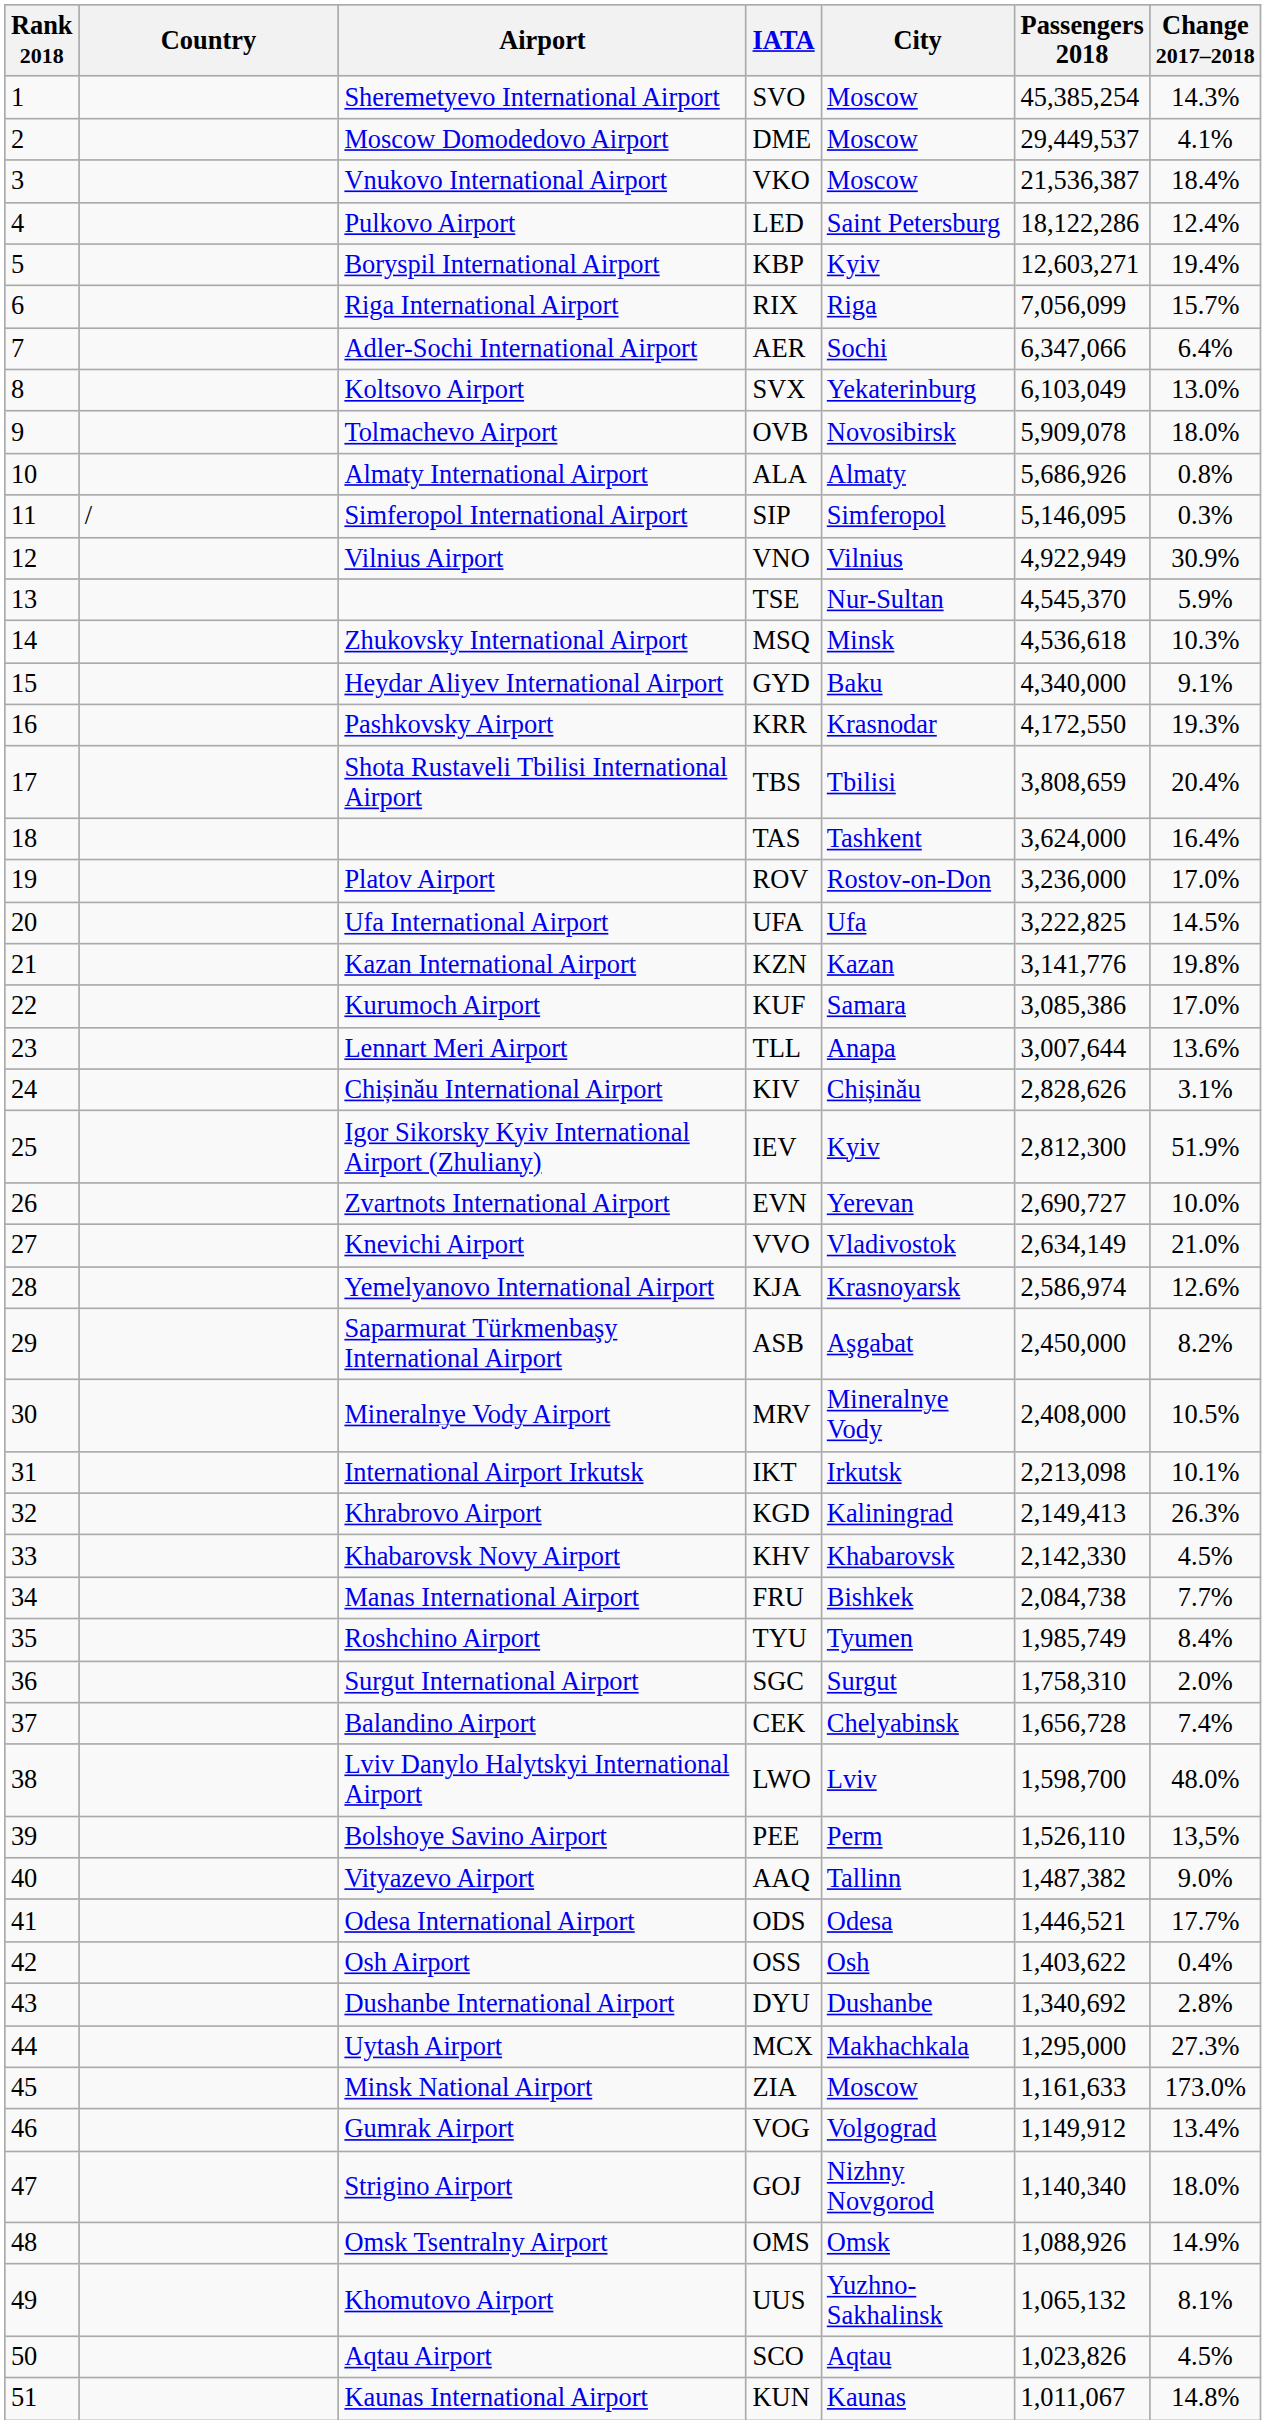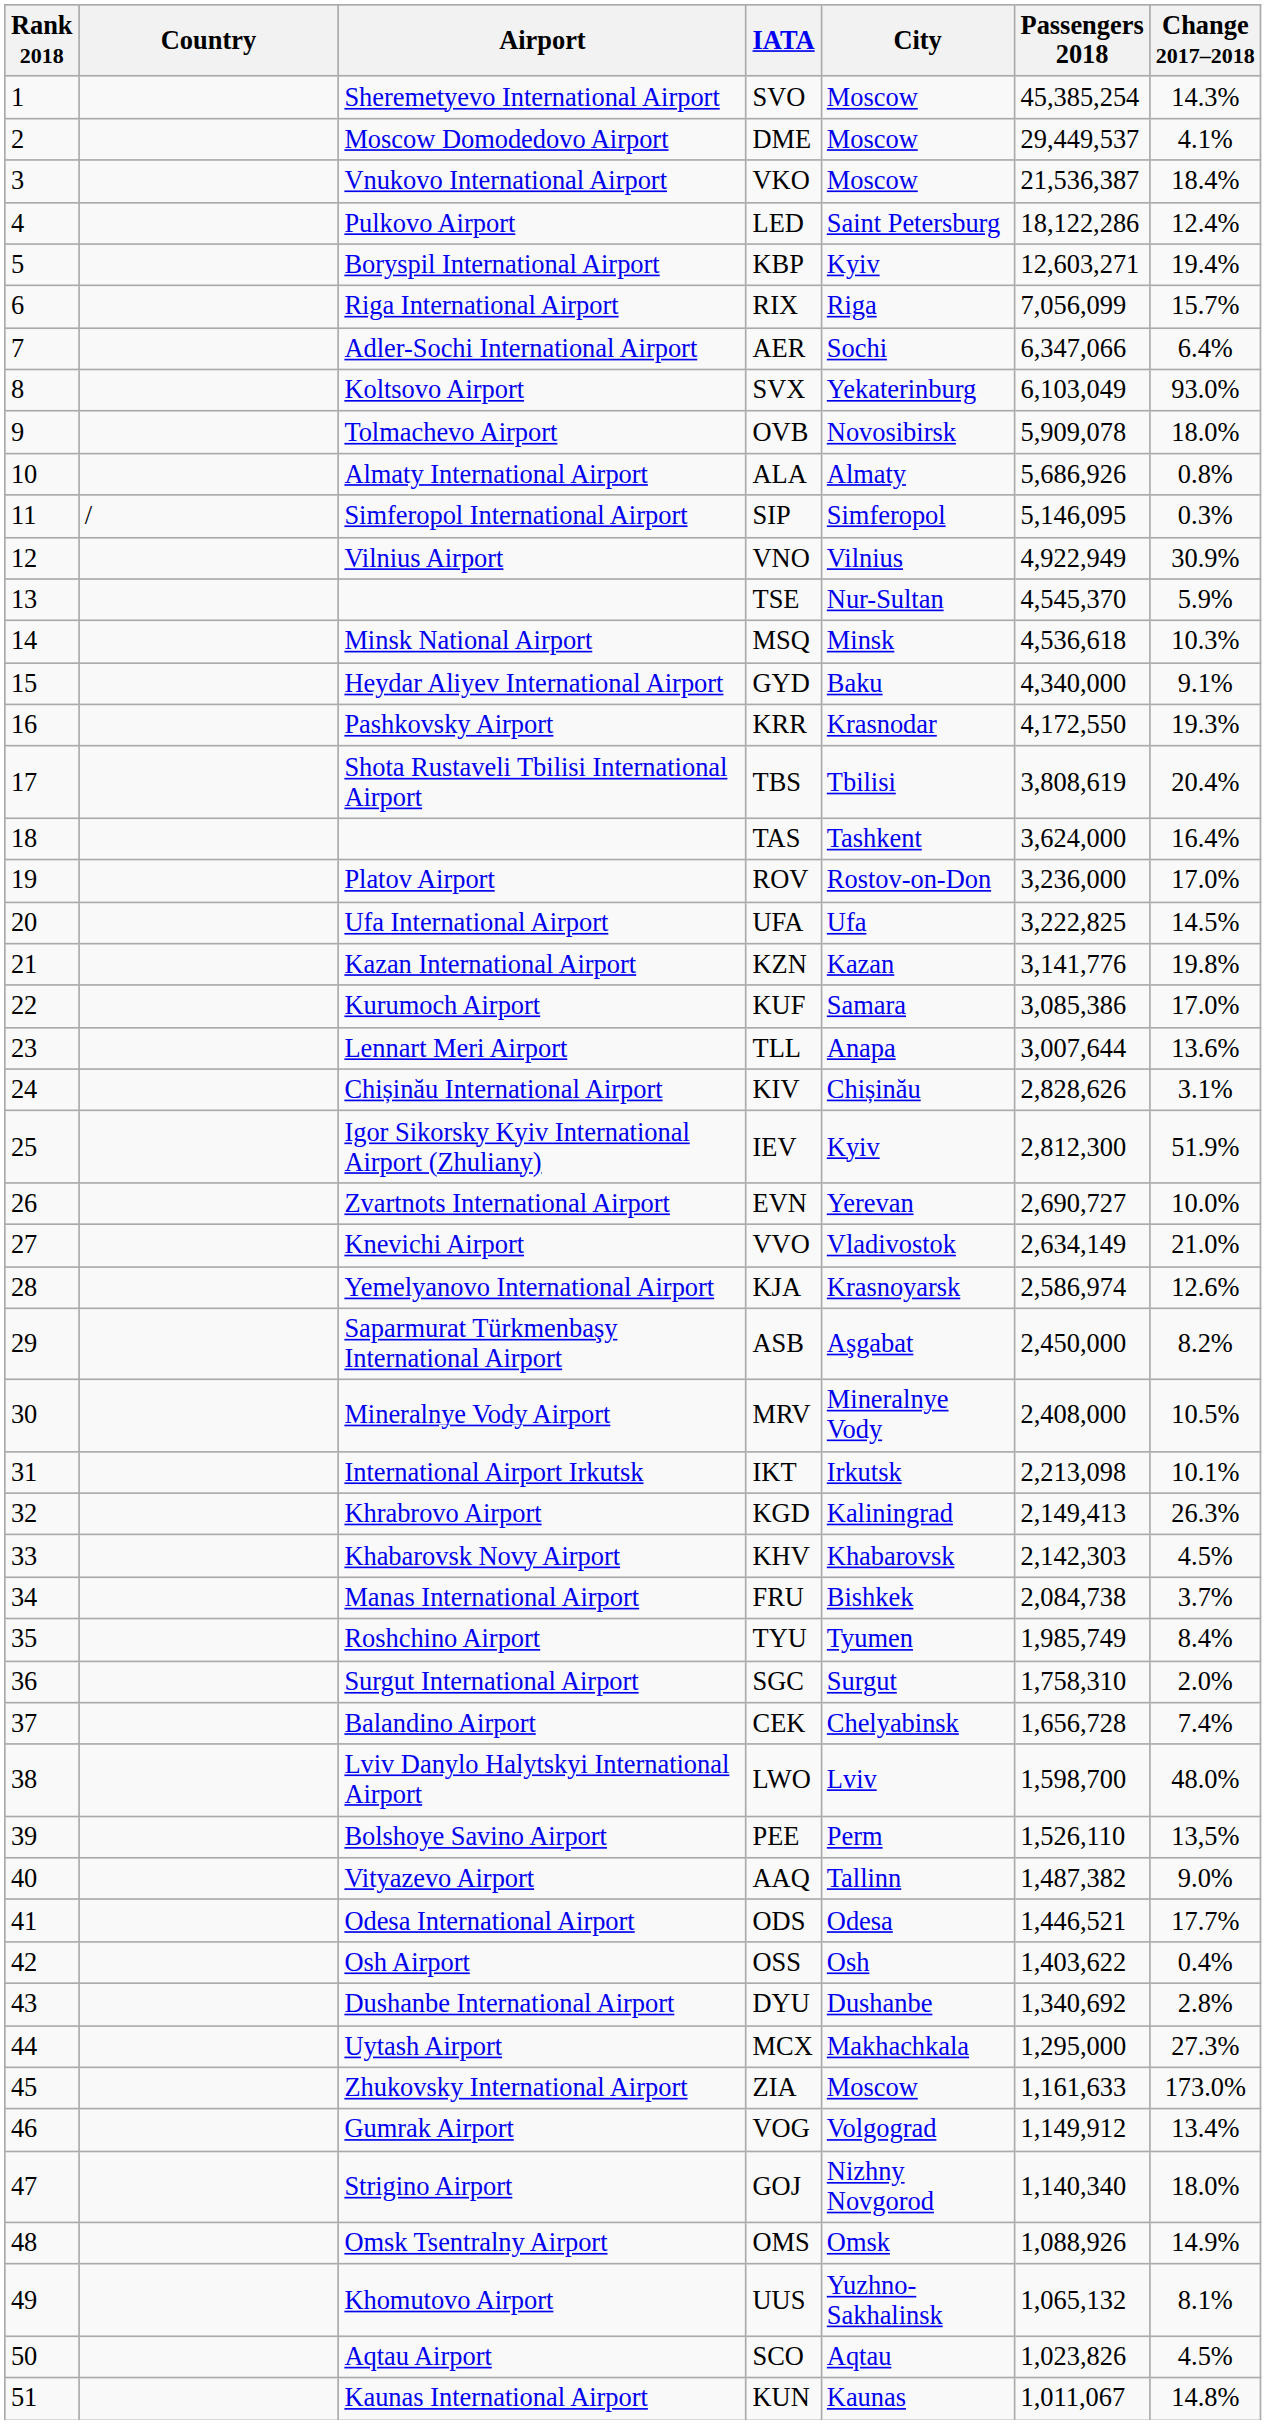SVX | Change 2017–2018: 13.0% -> 93.0%
MSQ | Airport: Zhukovsky International Airport -> Minsk National Airport
TBS | Passengers 2018: 3,808,659 -> 3,808,619
KHV | Passengers 2018: 2,142,330 -> 2,142,303
FRU | Change 2017–2018: 7.7% -> 3.7%
ZIA | Airport: Minsk National Airport -> Zhukovsky International Airport
